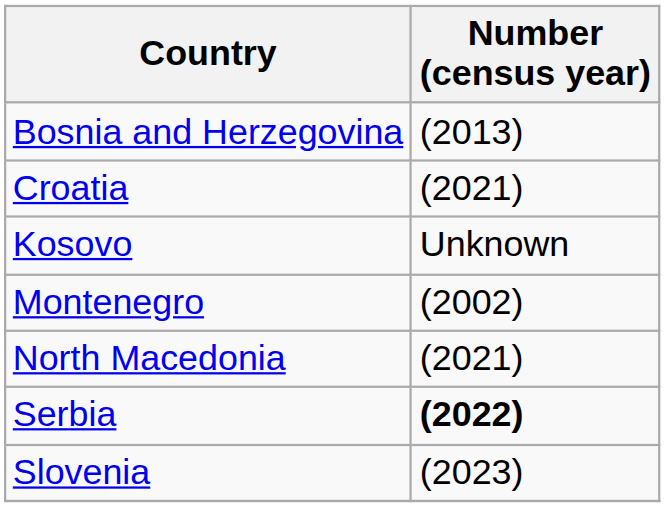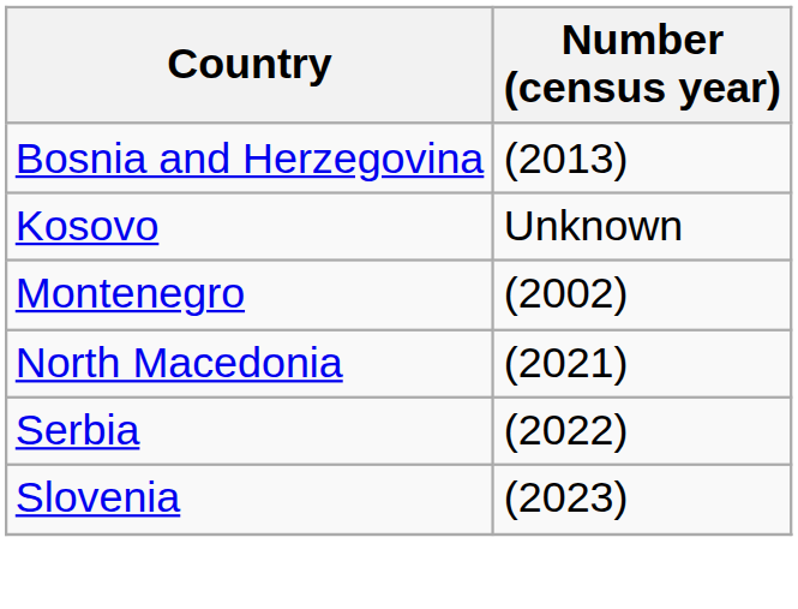- row: Croatia | (2021)
Serbia | Number (census year): bold -> normal
